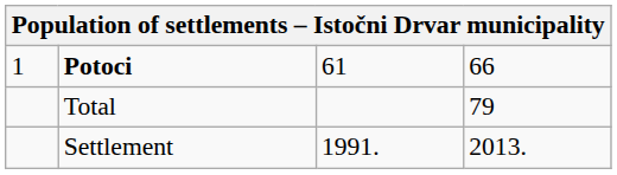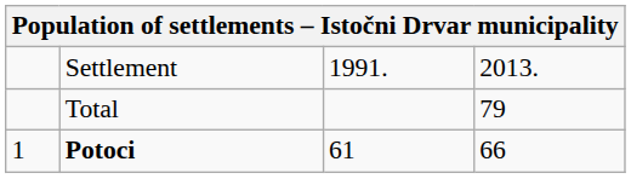rows swapped: Settlement <-> Potoci
